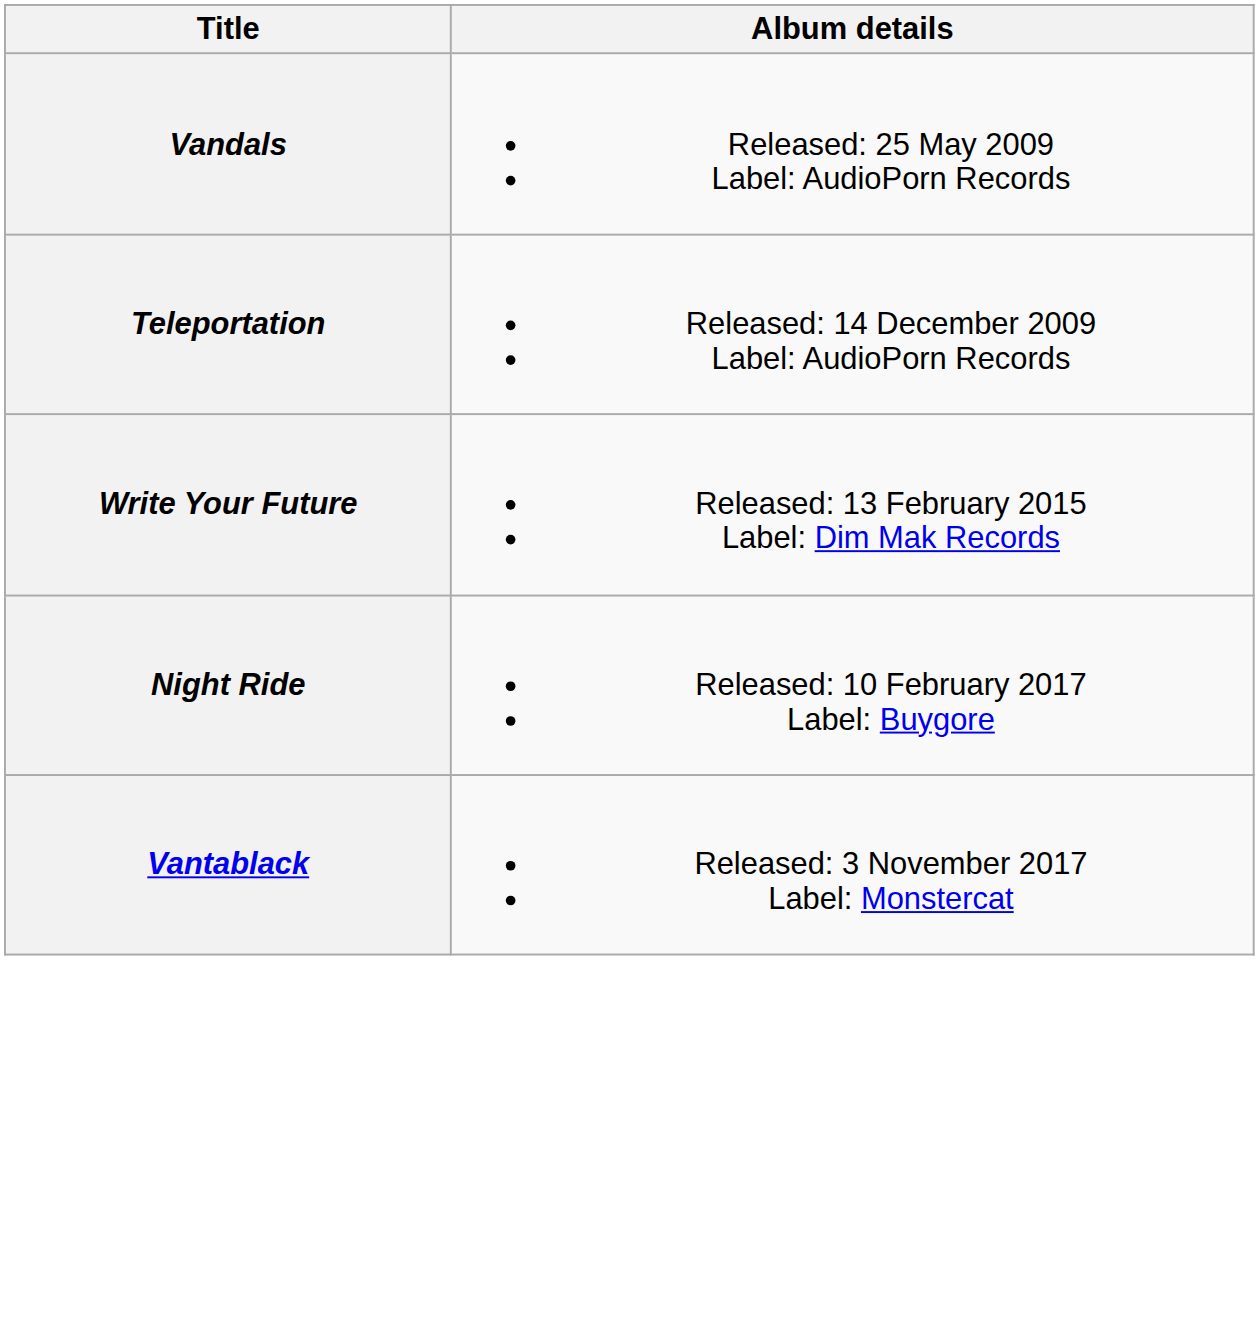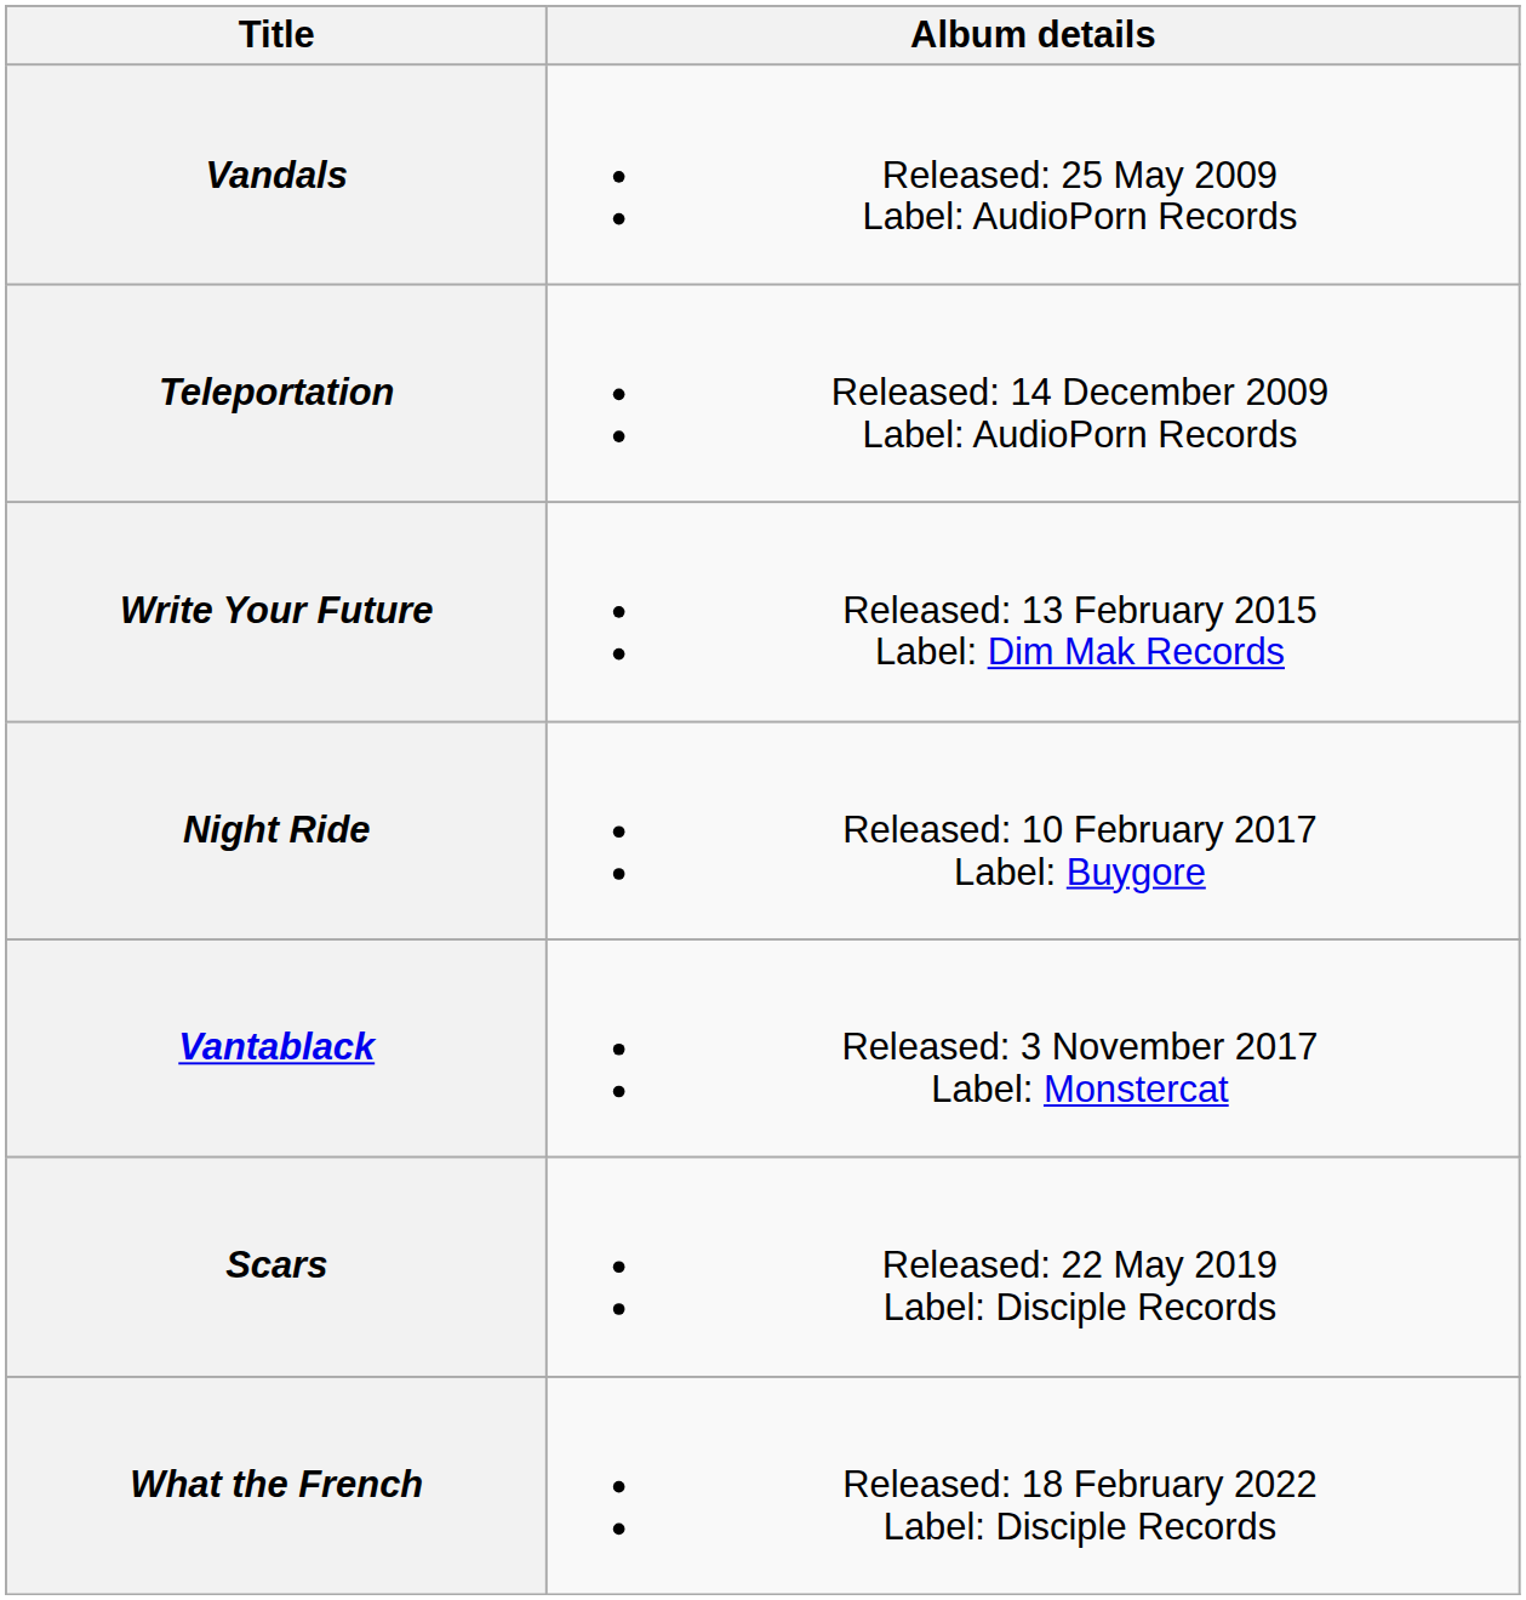+ row: Scars | Released: 22 May 2019 Label: Disciple Records
+ row: What the French | Released: 18 February 2022 Label: Disciple Records
